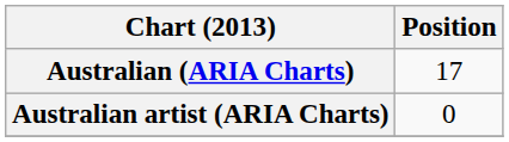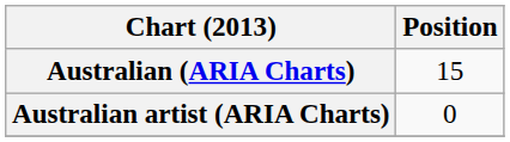Australian (ARIA Charts) | Position: 17 -> 15
